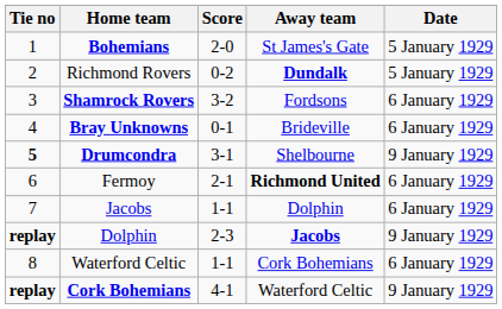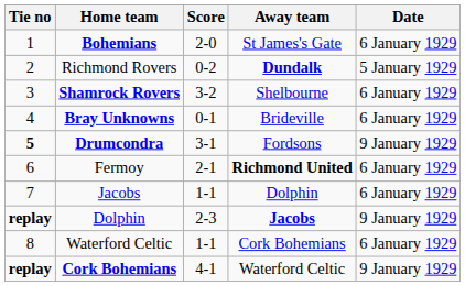Bohemians | Date: 5 January 1929 -> 6 January 1929
Shamrock Rovers | Away team: Fordsons -> Shelbourne
Drumcondra | Away team: Shelbourne -> Fordsons
